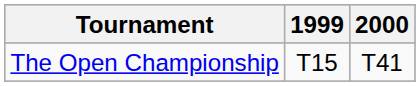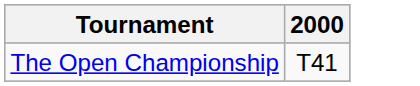- column: 1999 | T15
